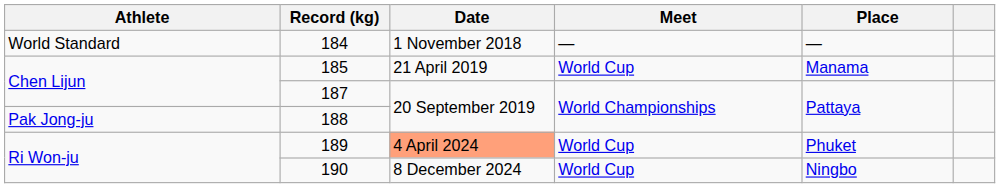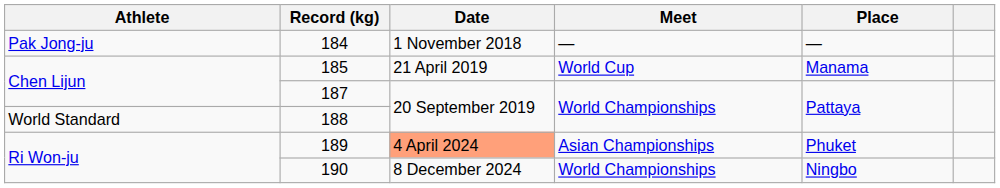184 | Athlete: World Standard -> Pak Jong-ju
188 | Athlete: Pak Jong-ju -> World Standard
189 | Meet: World Cup -> Asian Championships
190 | Meet: World Cup -> World Championships
